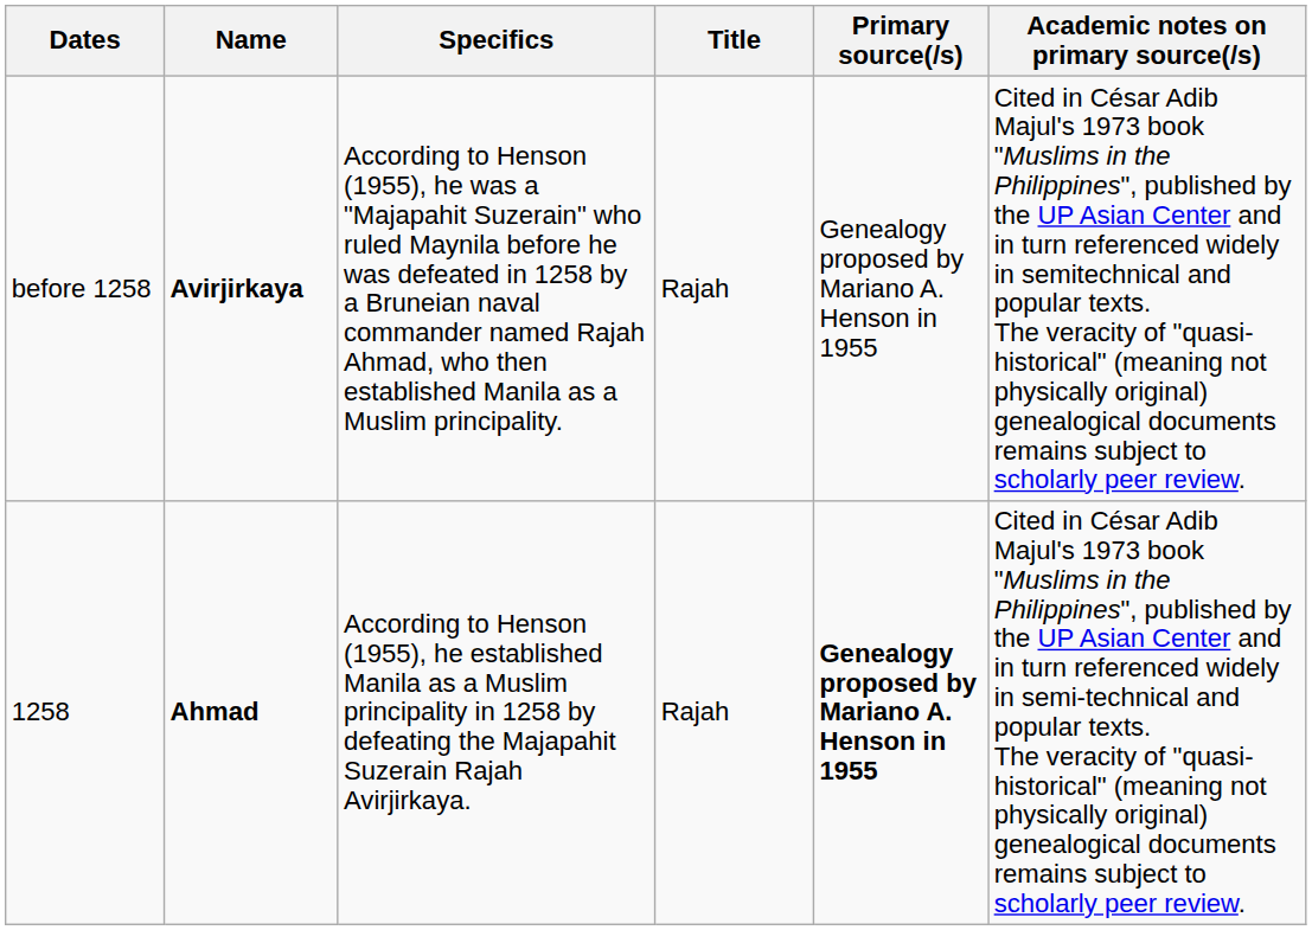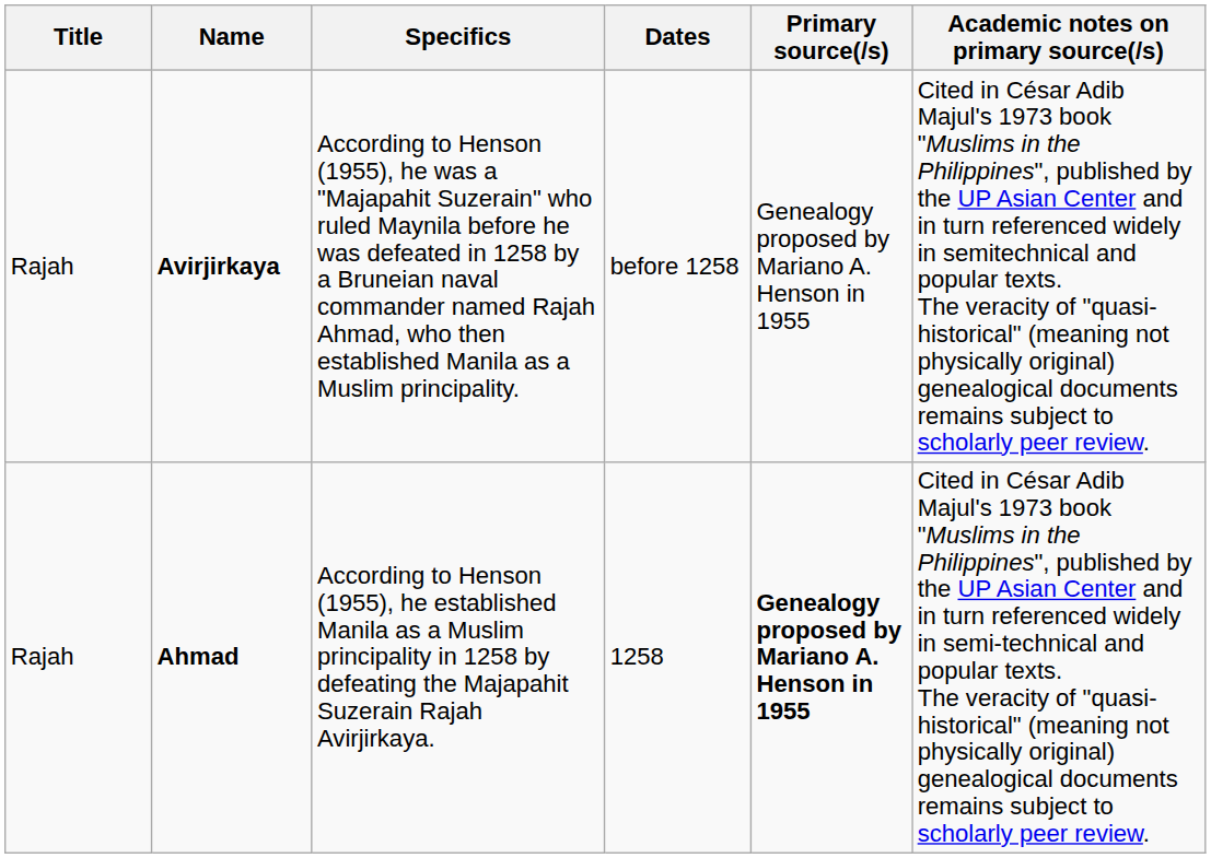columns swapped: Title <-> Dates
